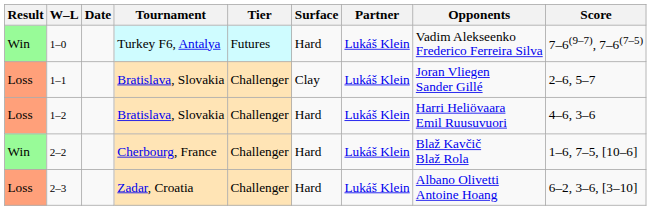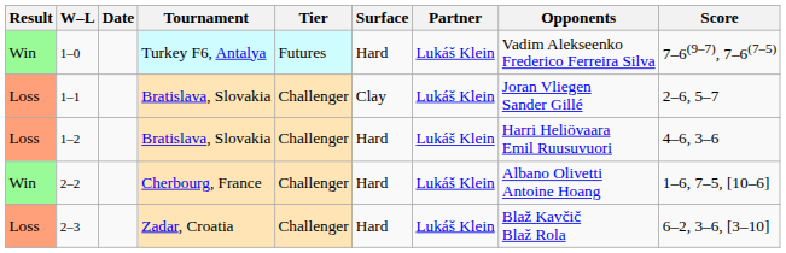2–2 | Opponents: Blaž Kavčič Blaž Rola -> Albano Olivetti Antoine Hoang
2–3 | Opponents: Albano Olivetti Antoine Hoang -> Blaž Kavčič Blaž Rola
